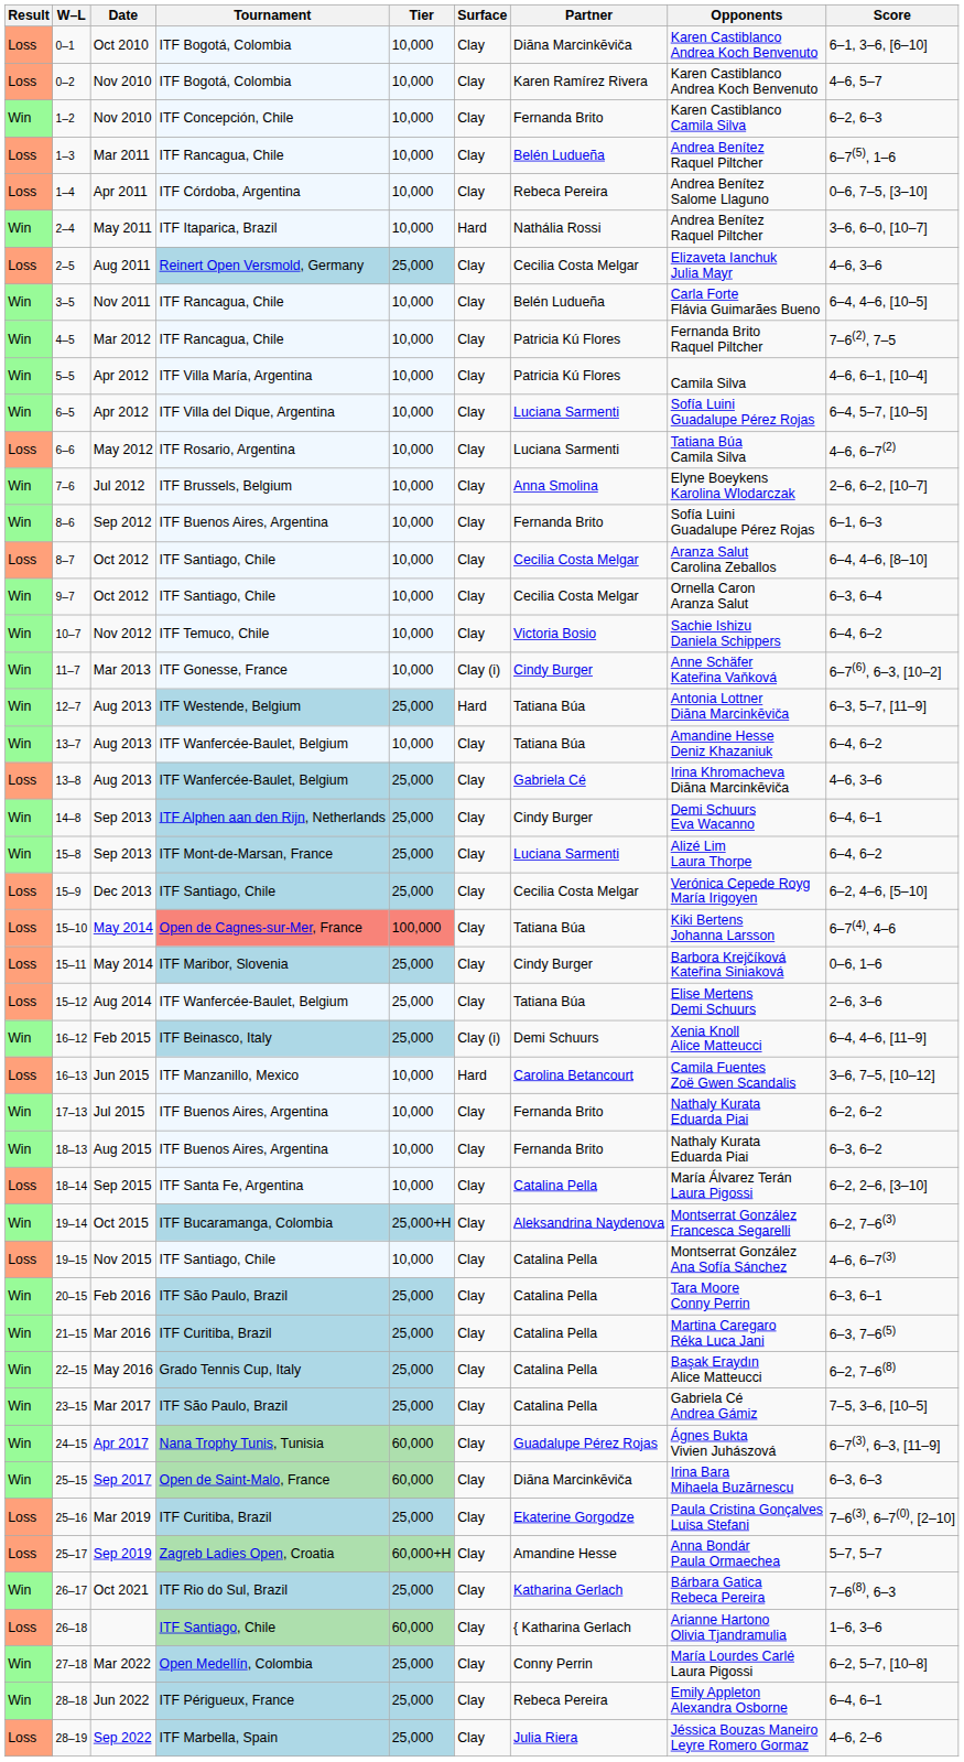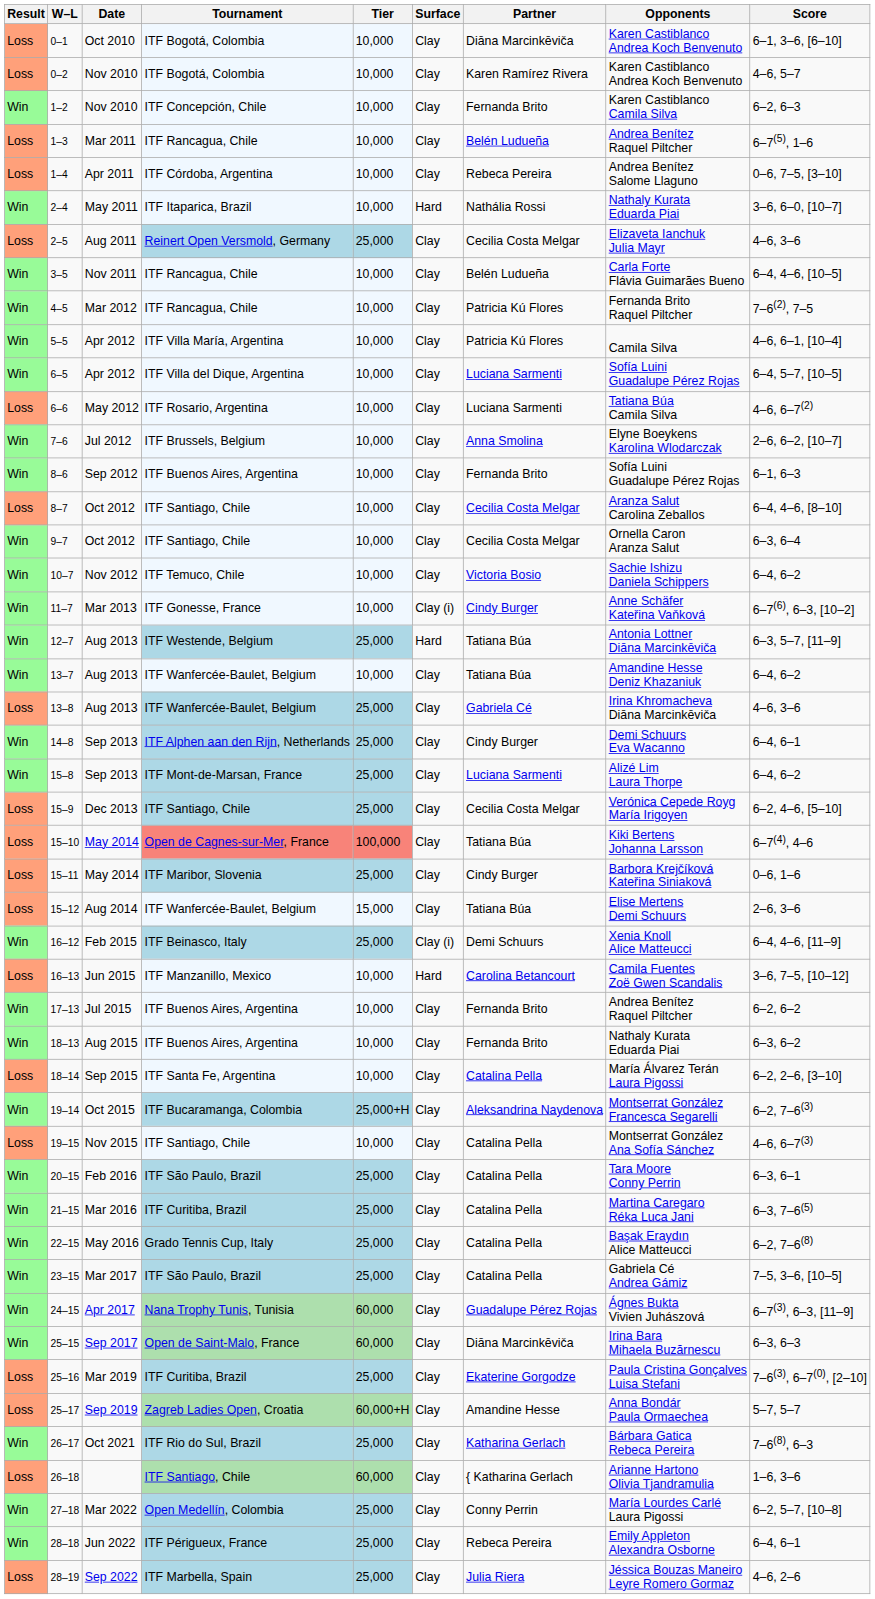2–4 | Opponents: Andrea Benítez Raquel Piltcher -> Nathaly Kurata Eduarda Piai
15–12 | Tier: 25,000 -> 15,000
17–13 | Opponents: Nathaly Kurata Eduarda Piai -> Andrea Benítez Raquel Piltcher
